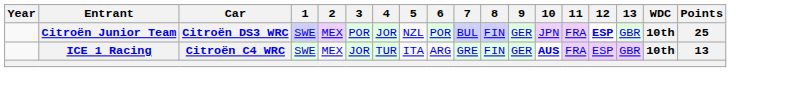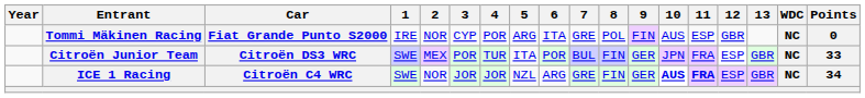+ row: Tommi Mäkinen Racing | Fiat Grande Punto S2000 | IRE | NOR | CYP | POR | ARG | ITA | GRE | POL | FIN | AUS | ESP | GBR | NC | 0
Citroën Junior Team | 4: JOR -> TUR
Citroën Junior Team | 5: NZL -> ITA
Citroën Junior Team | 12: bold -> normal
Citroën Junior Team | WDC: 10th -> NC
Citroën Junior Team | Points: 25 -> 33
ICE 1 Racing | 2: MEX -> NOR
ICE 1 Racing | 4: TUR -> JOR
ICE 1 Racing | 5: ITA -> NZL
ICE 1 Racing | 11: normal -> bold
ICE 1 Racing | WDC: 10th -> NC
ICE 1 Racing | Points: 13 -> 34
